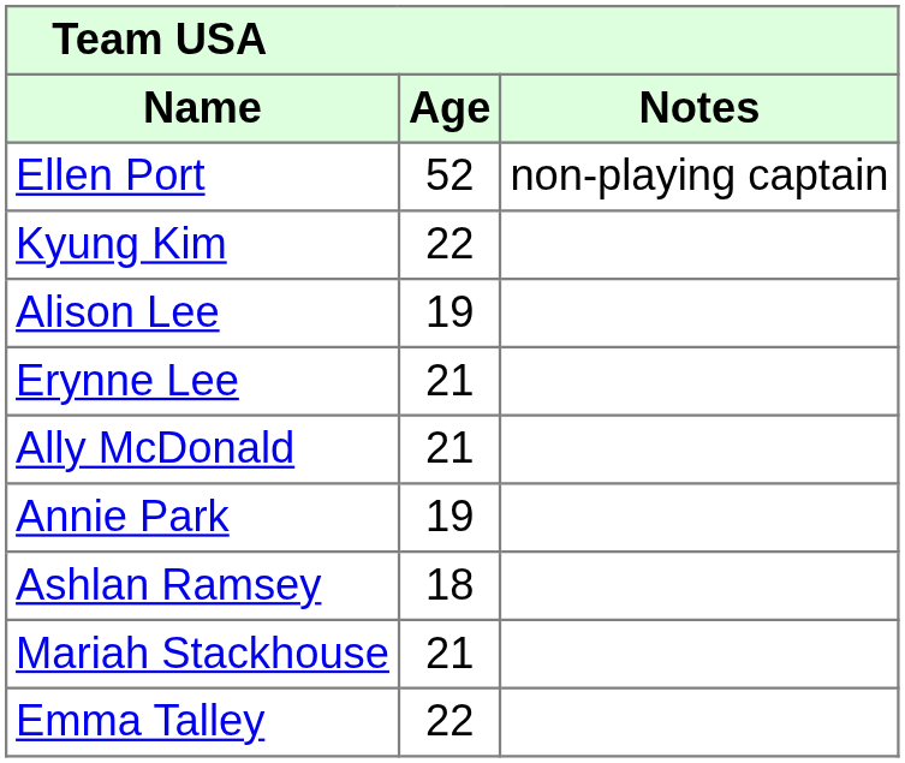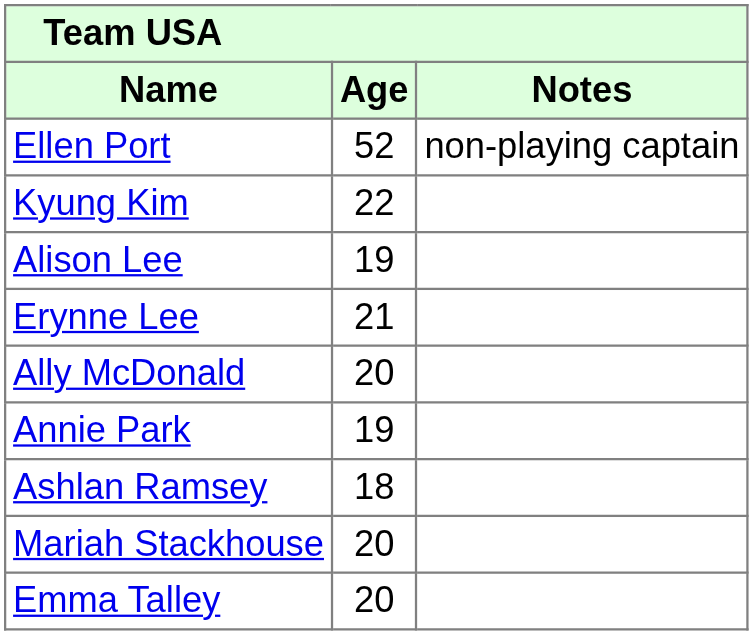Ally McDonald | Age: 21 -> 20
Mariah Stackhouse | Age: 21 -> 20
Emma Talley | Age: 22 -> 20
